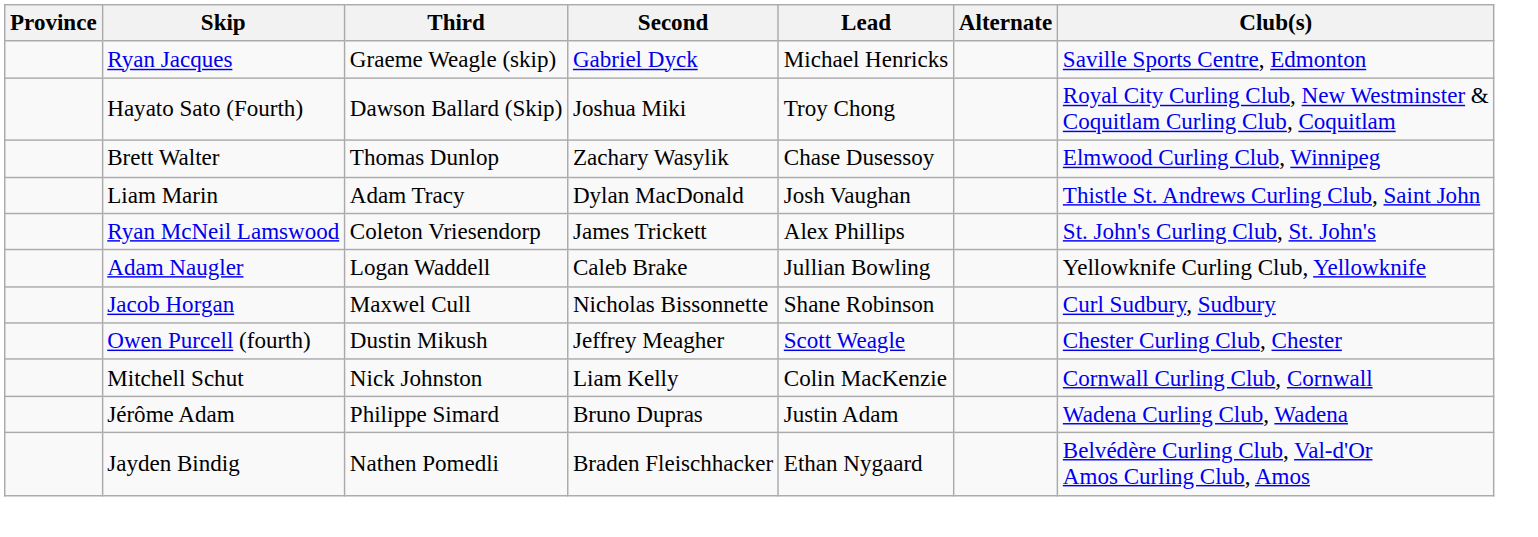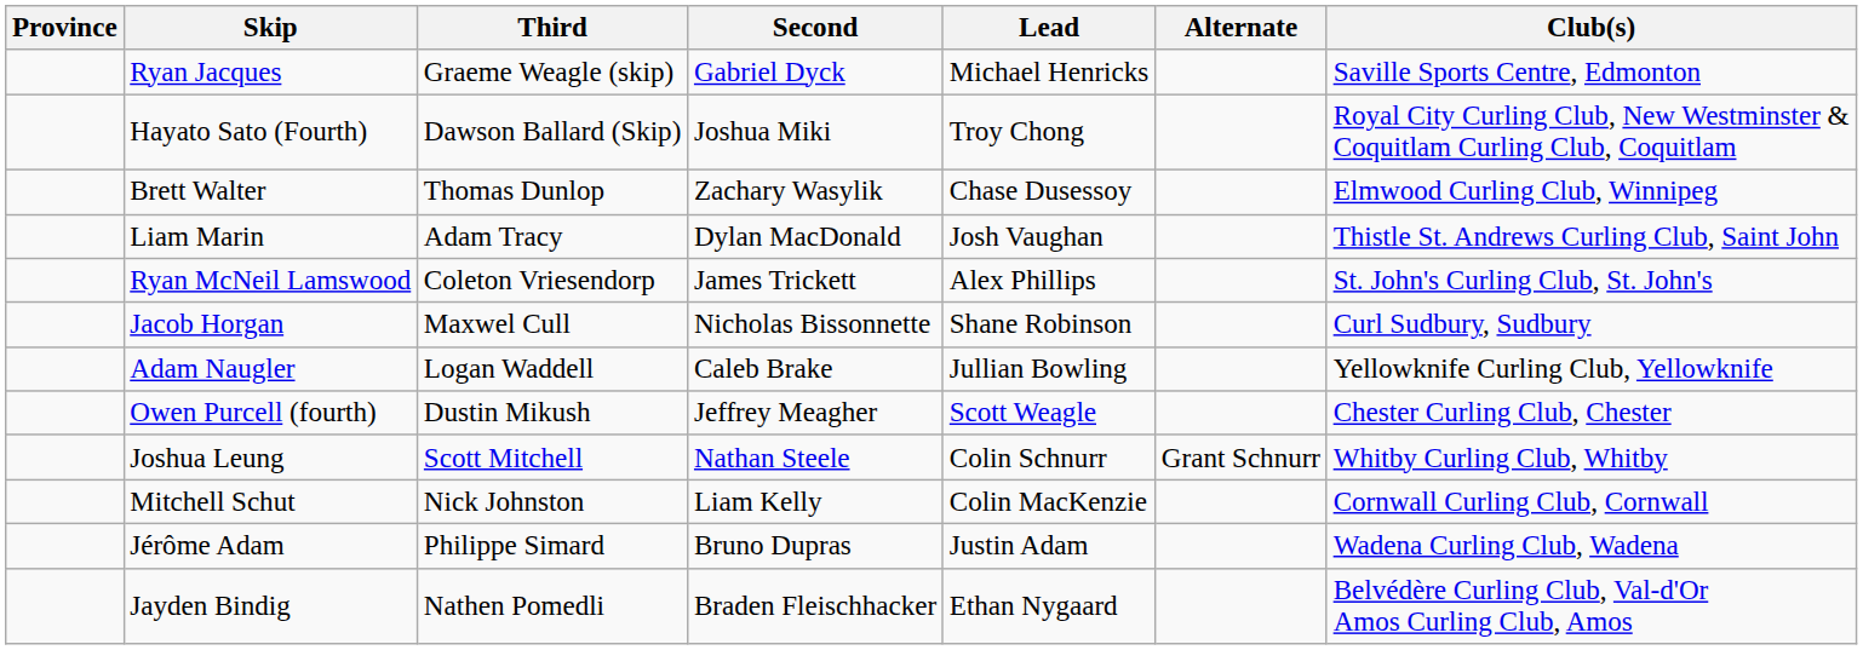rows swapped: Jacob Horgan <-> Adam Naugler
+ row: Joshua Leung | Scott Mitchell | Nathan Steele | Colin Schnurr | Grant Schnurr | Whitby Curling Club, Whitby
